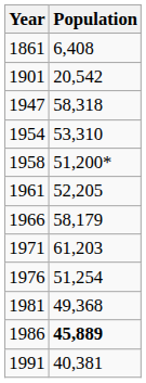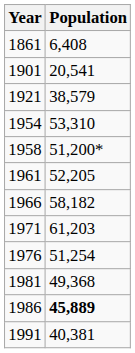1901 | Population: 20,542 -> 20,541
+ row: 1921 | 38,579
- row: 1947 | 58,318
1966 | Population: 58,179 -> 58,182
